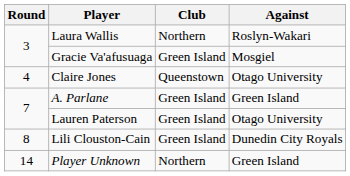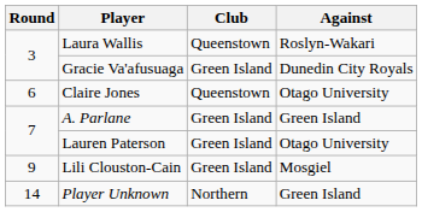Laura Wallis | Club: Northern -> Queenstown
Gracie Va'afusuaga | Against: Mosgiel -> Dunedin City Royals
Claire Jones | Round: 4 -> 6
Lili Clouston-Cain | Round: 8 -> 9
Lili Clouston-Cain | Against: Dunedin City Royals -> Mosgiel
